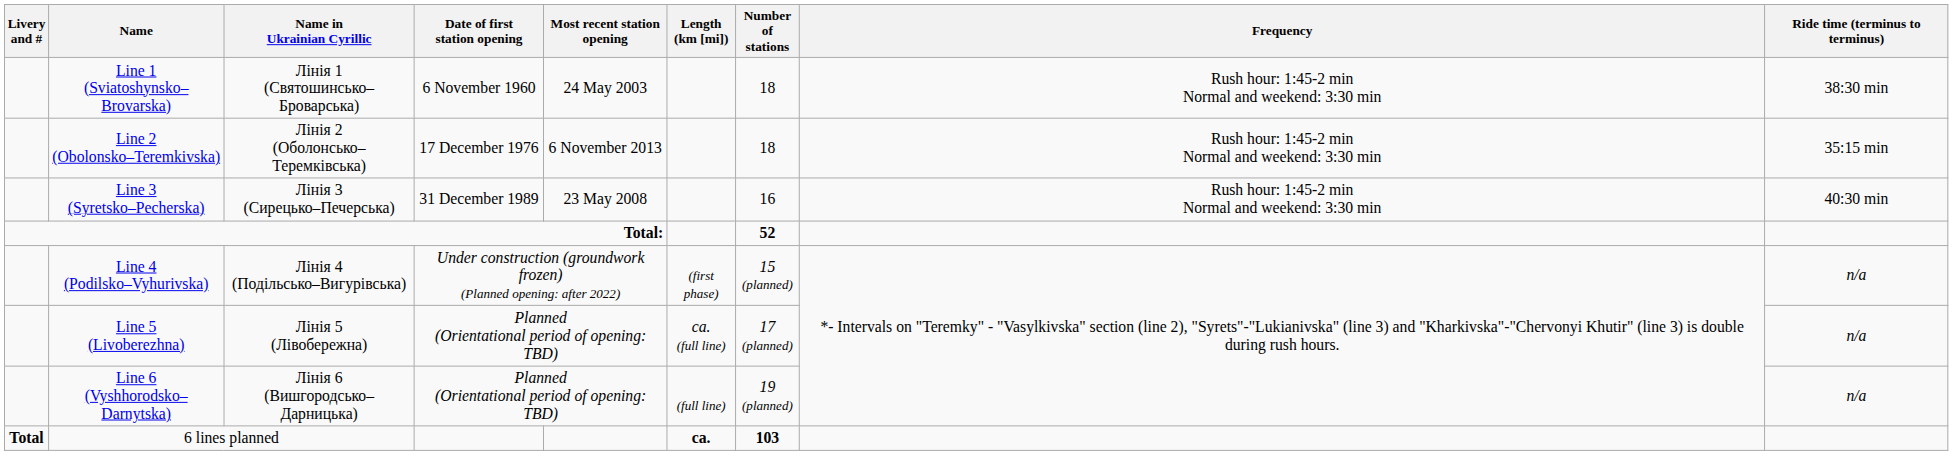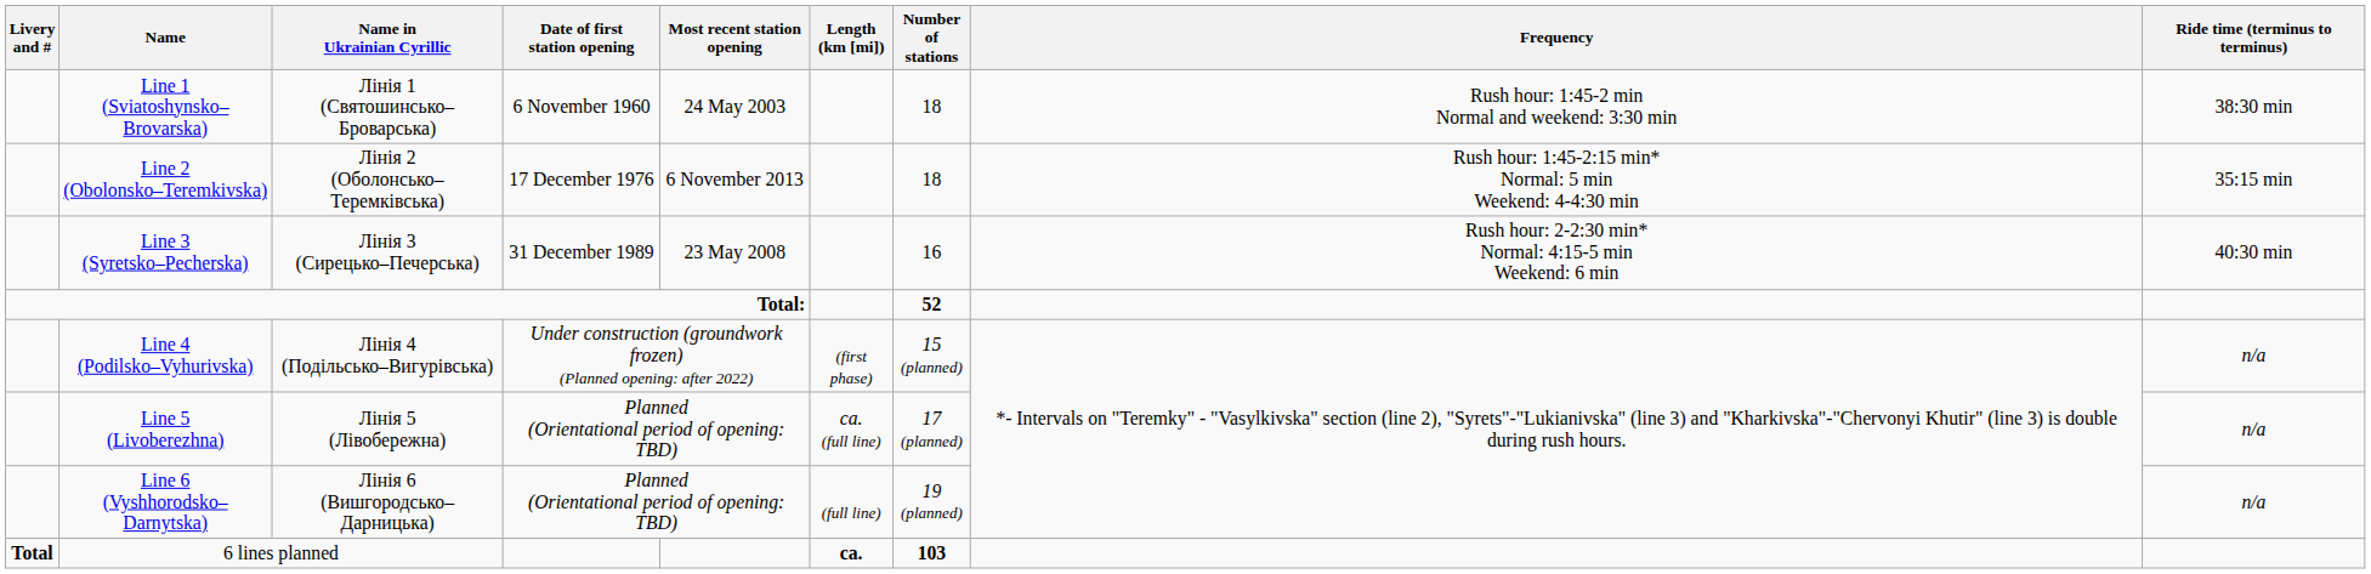Line 2 (Obolonsko–Teremkivska) | Frequency: Rush hour: 1:45-2 min Normal and weekend: 3:30 min -> Rush hour: 1:45-2:15 min* Normal: 5 min Weekend: 4-4:30 min
Line 3 (Syretsko–Pecherska) | Frequency: Rush hour: 1:45-2 min Normal and weekend: 3:30 min -> Rush hour: 2-2:30 min* Normal: 4:15-5 min Weekend: 6 min
